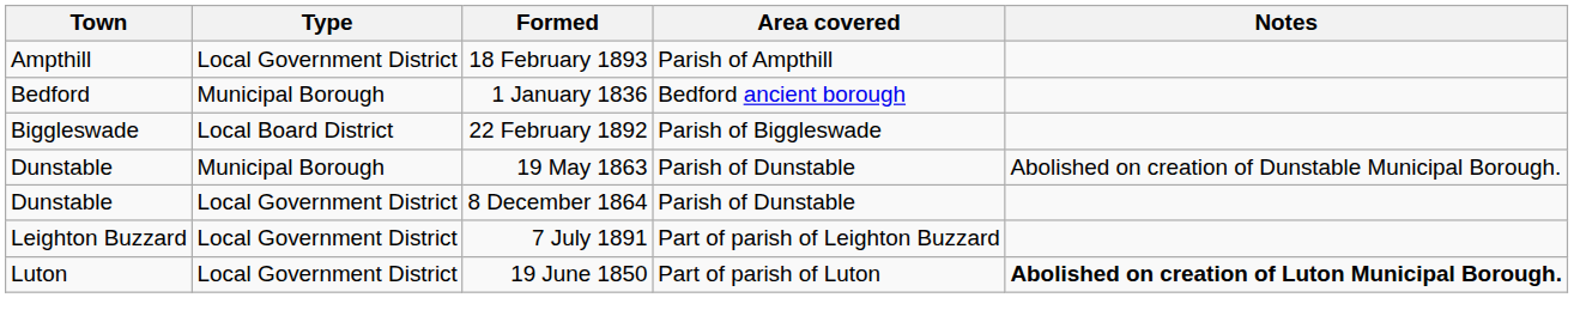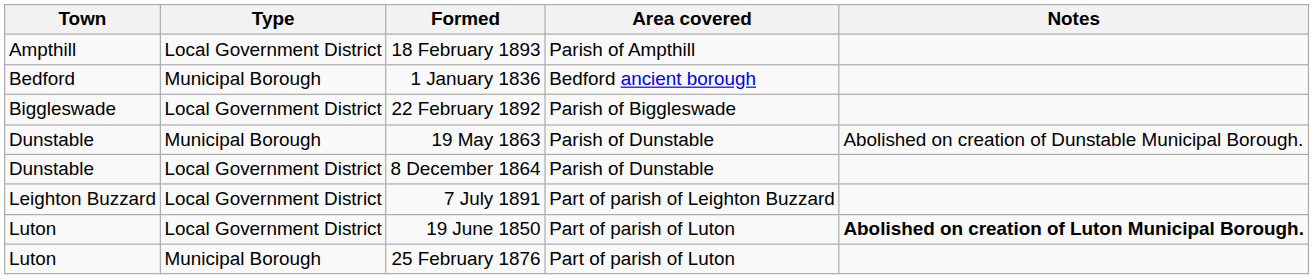22 February 1892 | Type: Local Board District -> Local Government District
+ row: Luton | Municipal Borough | 25 February 1876 | Part of parish of Luton
